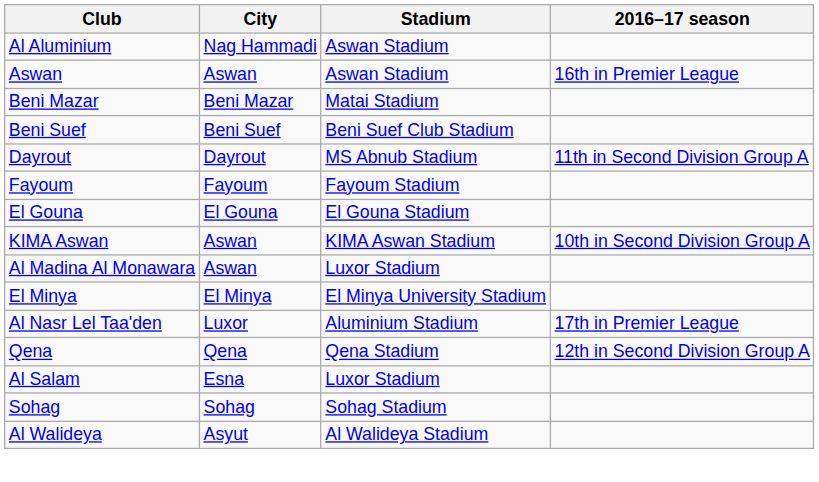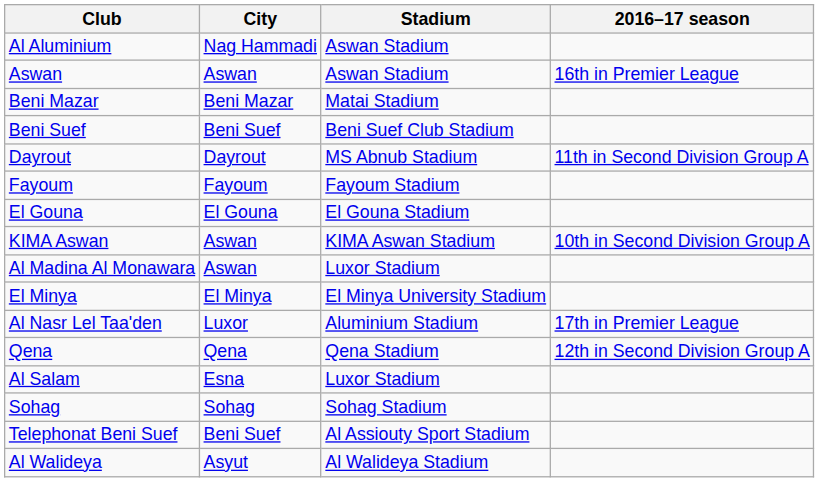+ row: Telephonat Beni Suef | Beni Suef | Al Assiouty Sport Stadium
